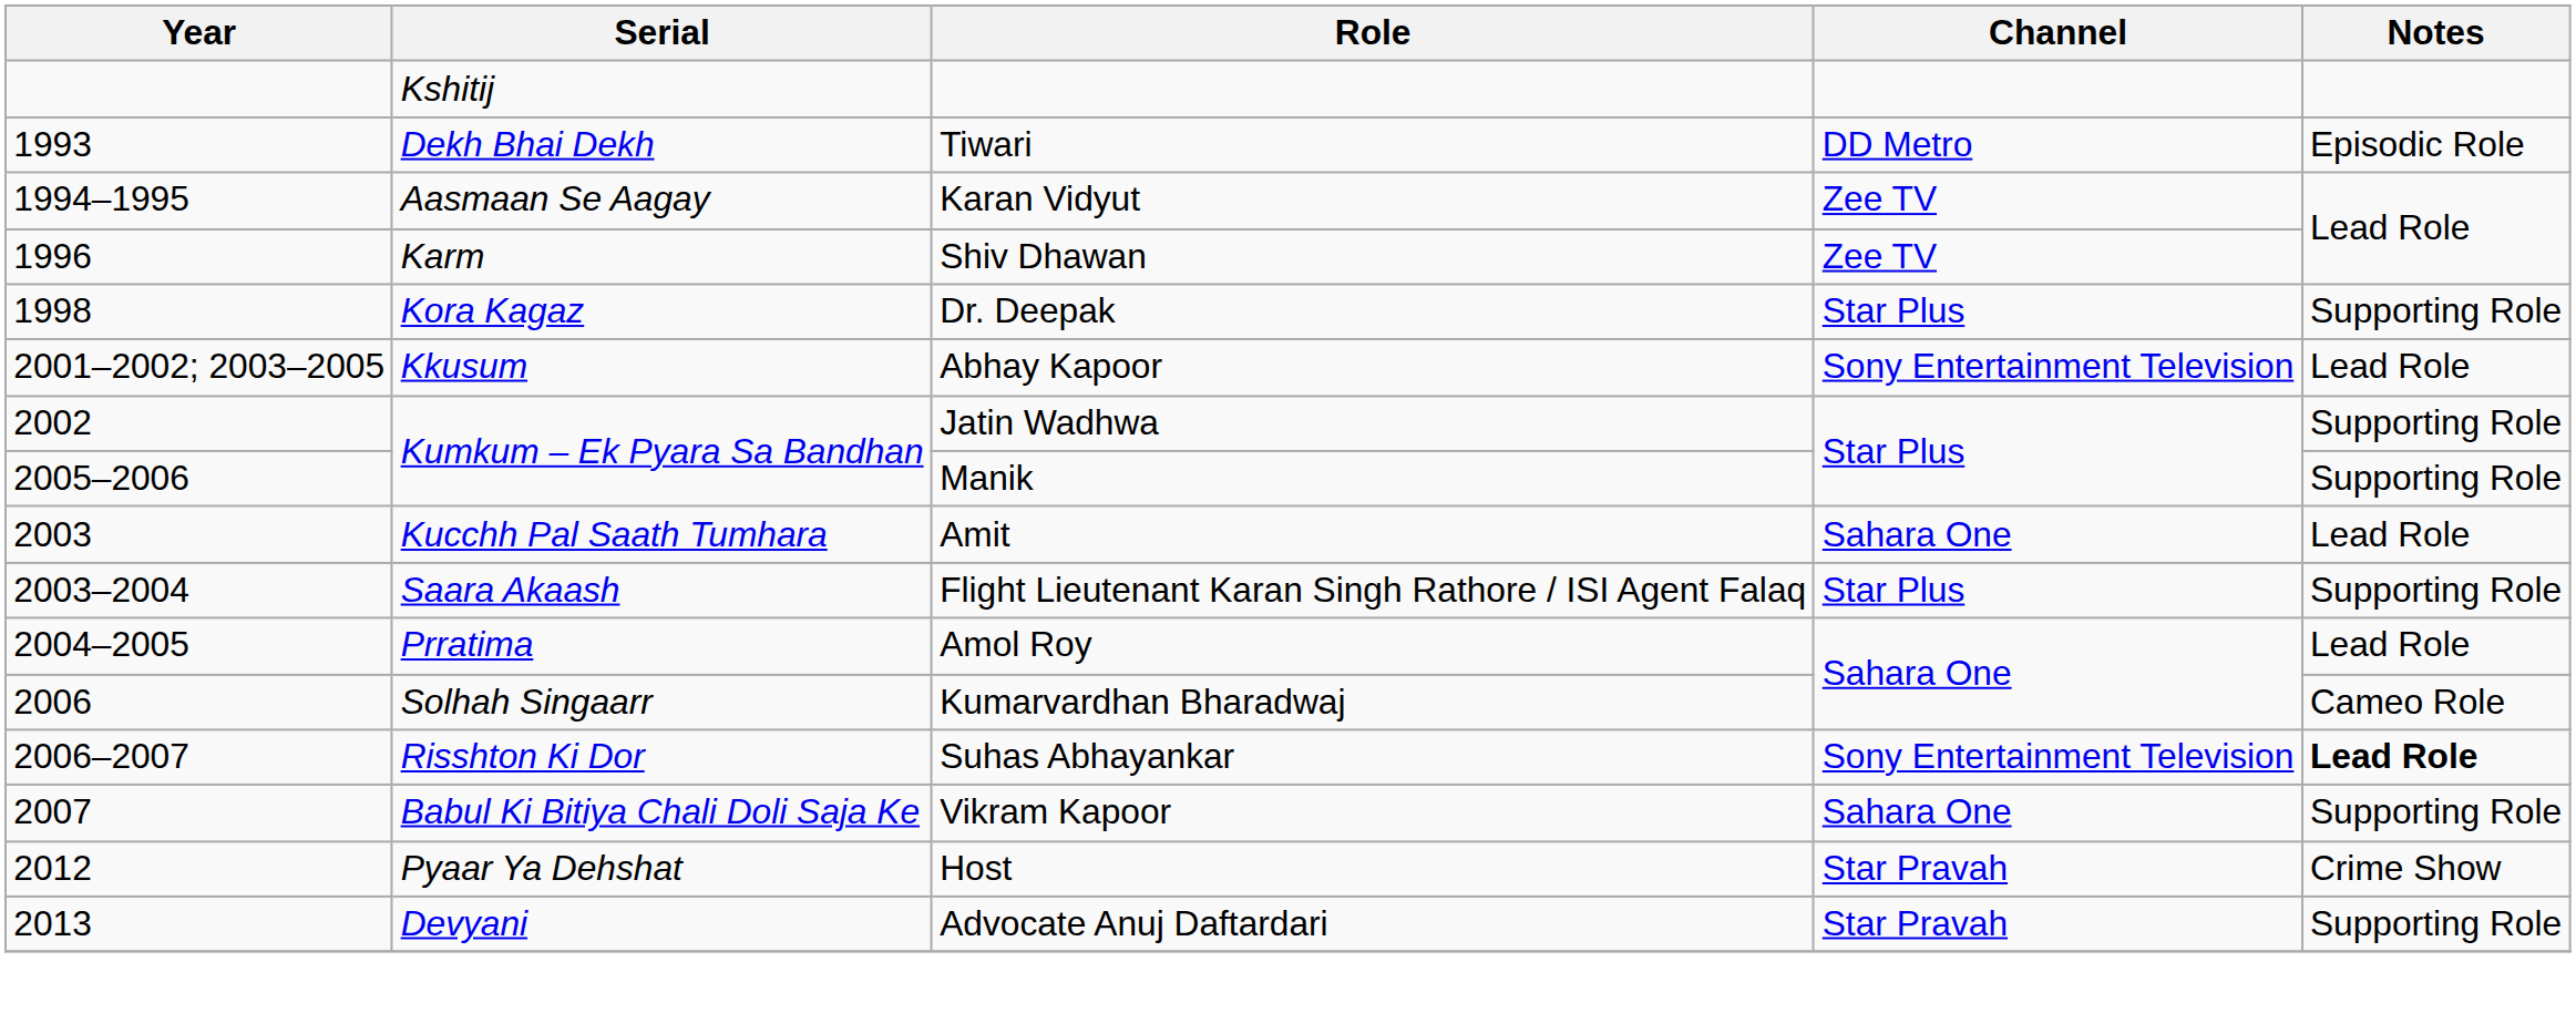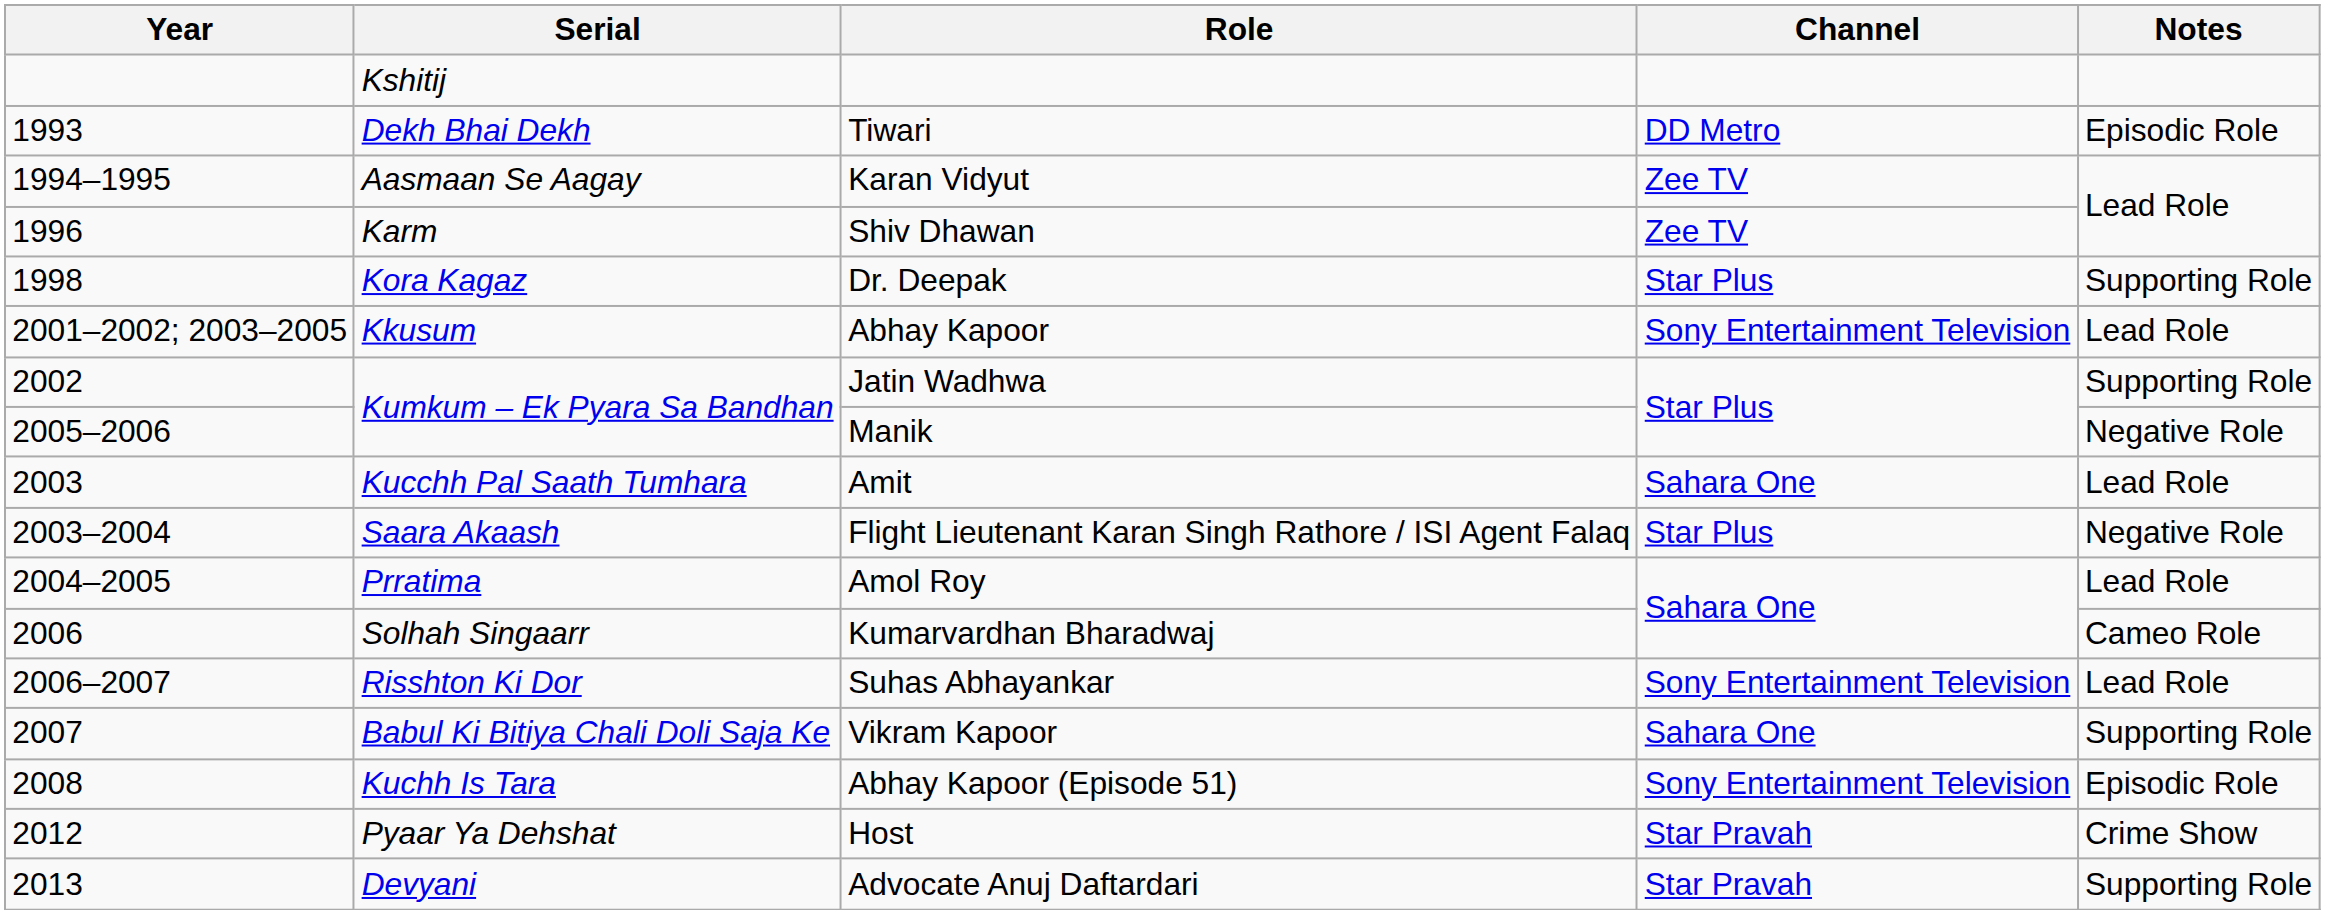Manik | Notes: Supporting Role -> Negative Role
Flight Lieutenant Karan Singh Rathore / ISI Agent Falaq | Notes: Supporting Role -> Negative Role
Suhas Abhayankar | Notes: bold -> normal
+ row: 2008 | Kuchh Is Tara | Abhay Kapoor (Episode 51) | Sony Entertainment Television | Episodic Role
